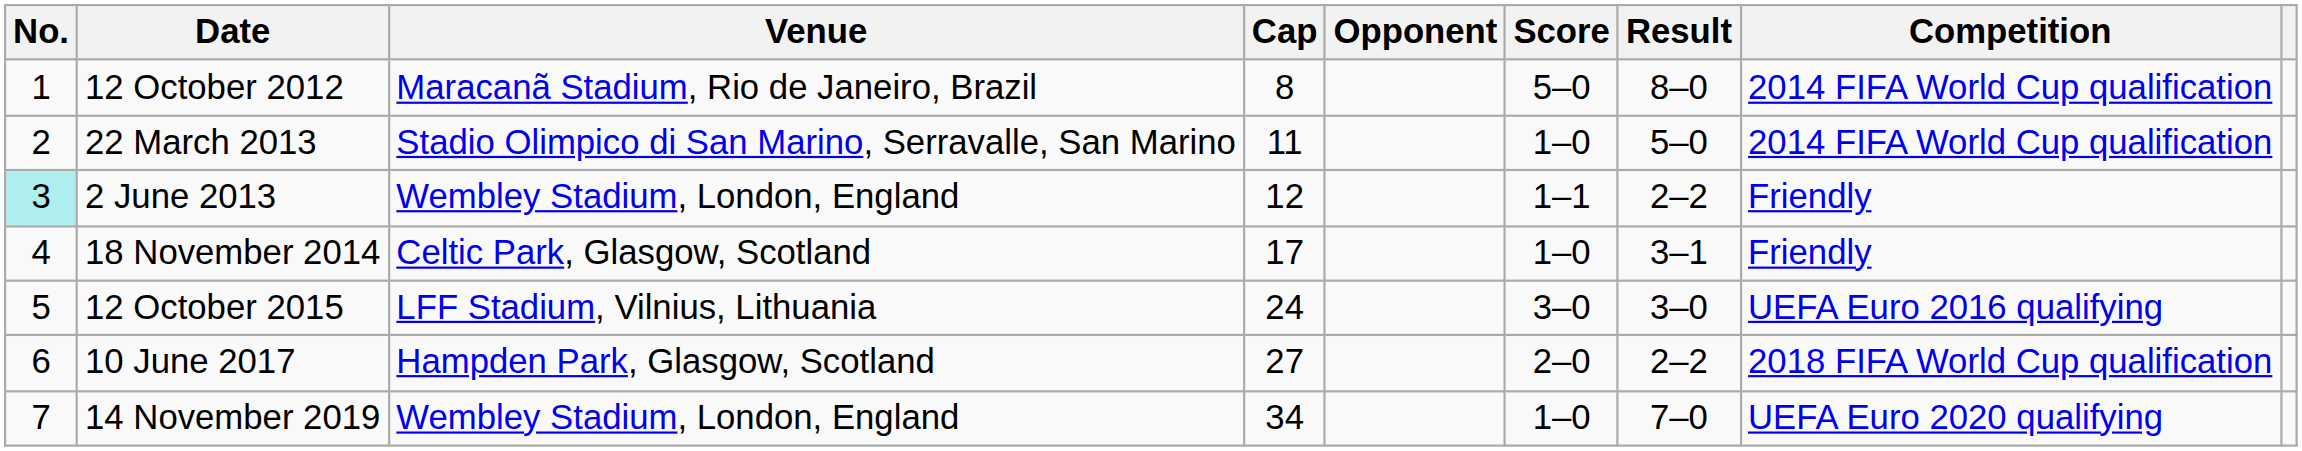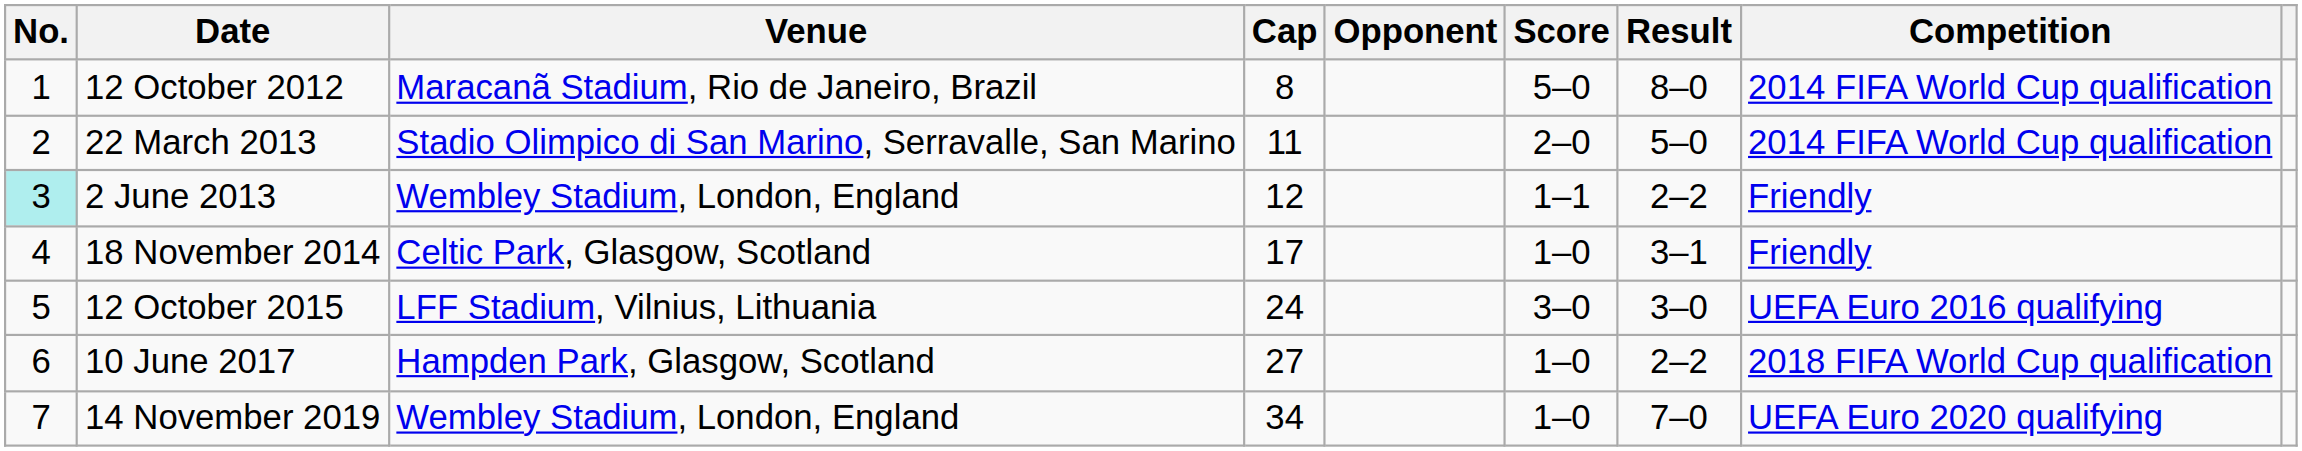22 March 2013 | Score: 1–0 -> 2–0
10 June 2017 | Score: 2–0 -> 1–0
